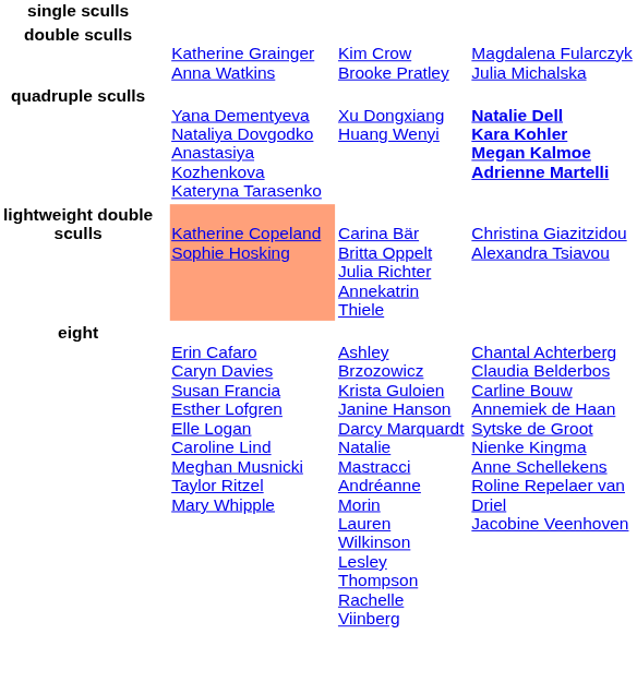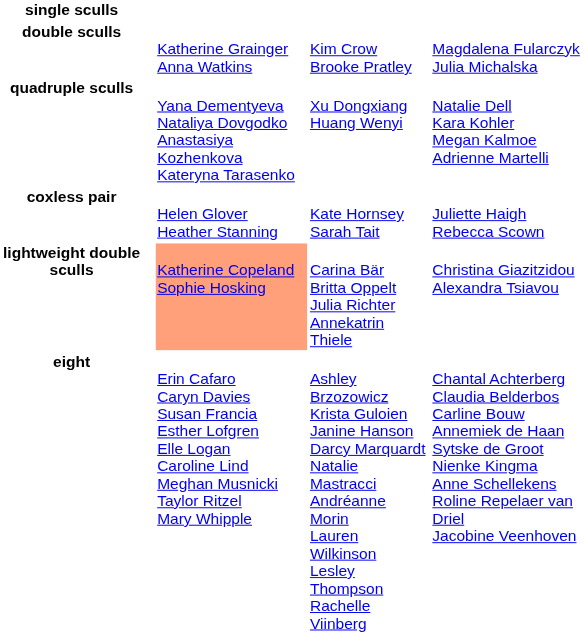quadruple sculls | column 4: bold -> normal
+ row: coxless pair | Helen Glover Heather Stanning | Kate Hornsey Sarah Tait | Juliette Haigh Rebecca Scown
